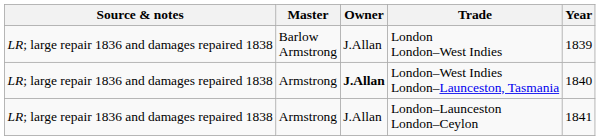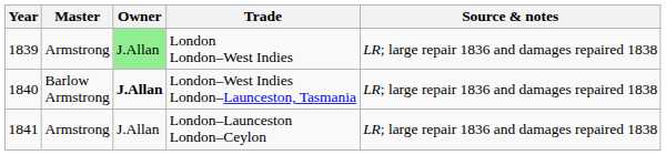columns swapped: Year <-> Source & notes
London London–West Indies | Master: Barlow Armstrong -> Armstrong
London London–West Indies | Owner: no background -> lightgreen background
London–West Indies London–Launceston, Tasmania | Master: Armstrong -> Barlow Armstrong
